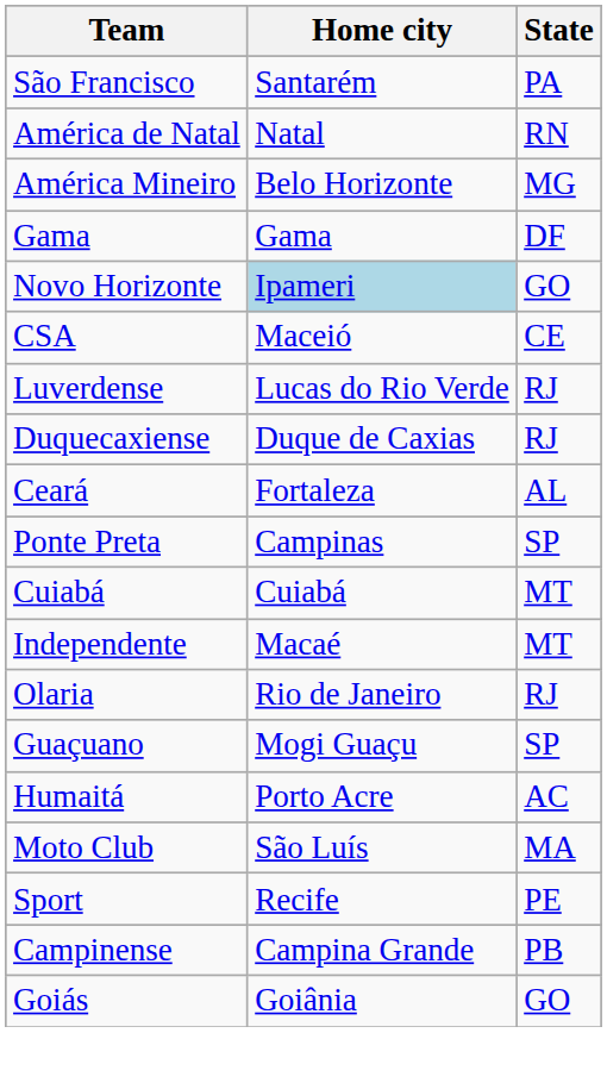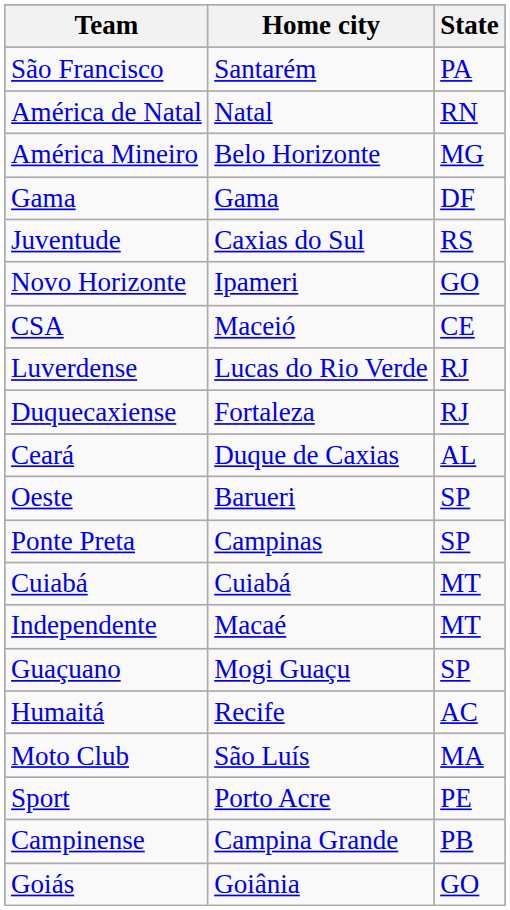+ row: Juventude | Caxias do Sul | RS
Novo Horizonte | Home city: lightblue background -> no background
Duquecaxiense | Home city: Duque de Caxias -> Fortaleza
Ceará | Home city: Fortaleza -> Duque de Caxias
+ row: Oeste | Barueri | SP
- row: Olaria | Rio de Janeiro | RJ
Humaitá | Home city: Porto Acre -> Recife
Sport | Home city: Recife -> Porto Acre
